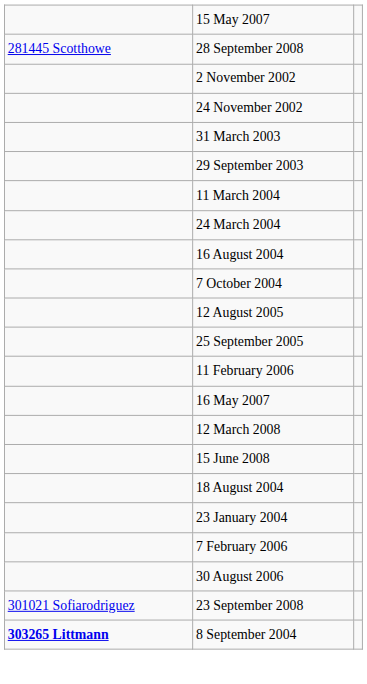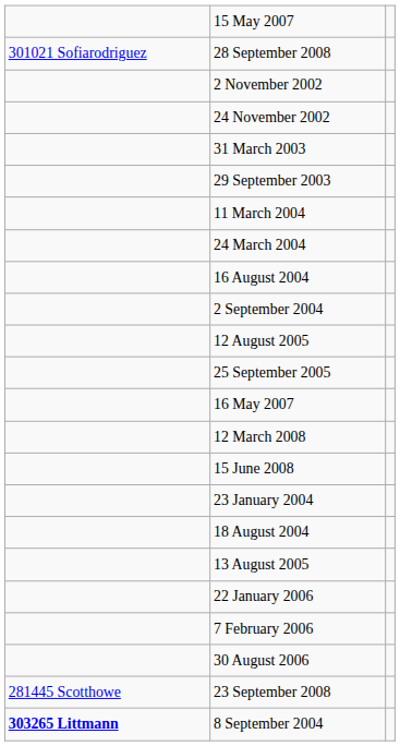28 September 2008 | column 1: 281445 Scotthowe -> 301021 Sofiarodriguez
+ row: 2 September 2004
- row: 7 October 2004
- row: 11 February 2006
rows swapped: 23 January 2004 <-> 18 August 2004
+ row: 13 August 2005
+ row: 22 January 2006
23 September 2008 | column 1: 301021 Sofiarodriguez -> 281445 Scotthowe
